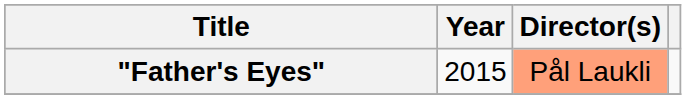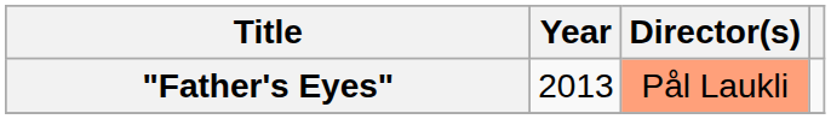"Father's Eyes" | Year: 2015 -> 2013
